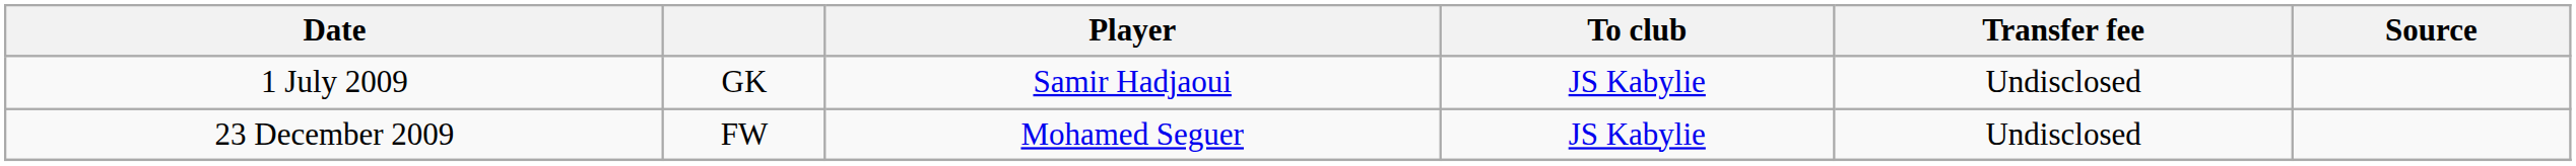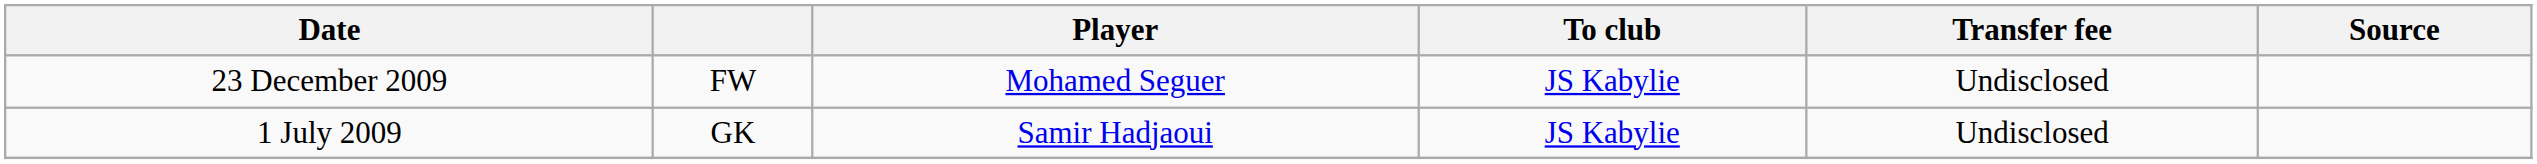rows swapped: 1 July 2009 <-> 23 December 2009
